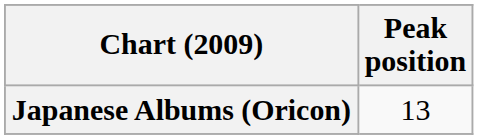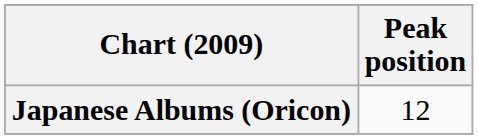Japanese Albums (Oricon) | Peak position: 13 -> 12
